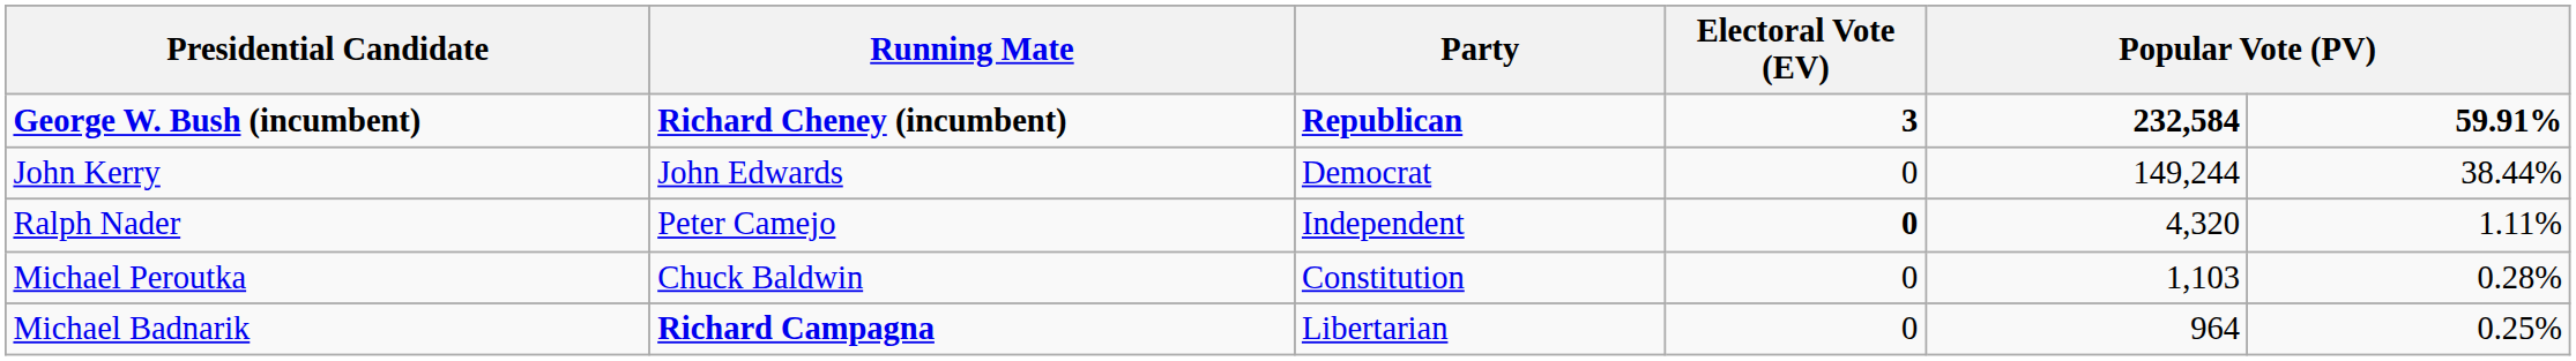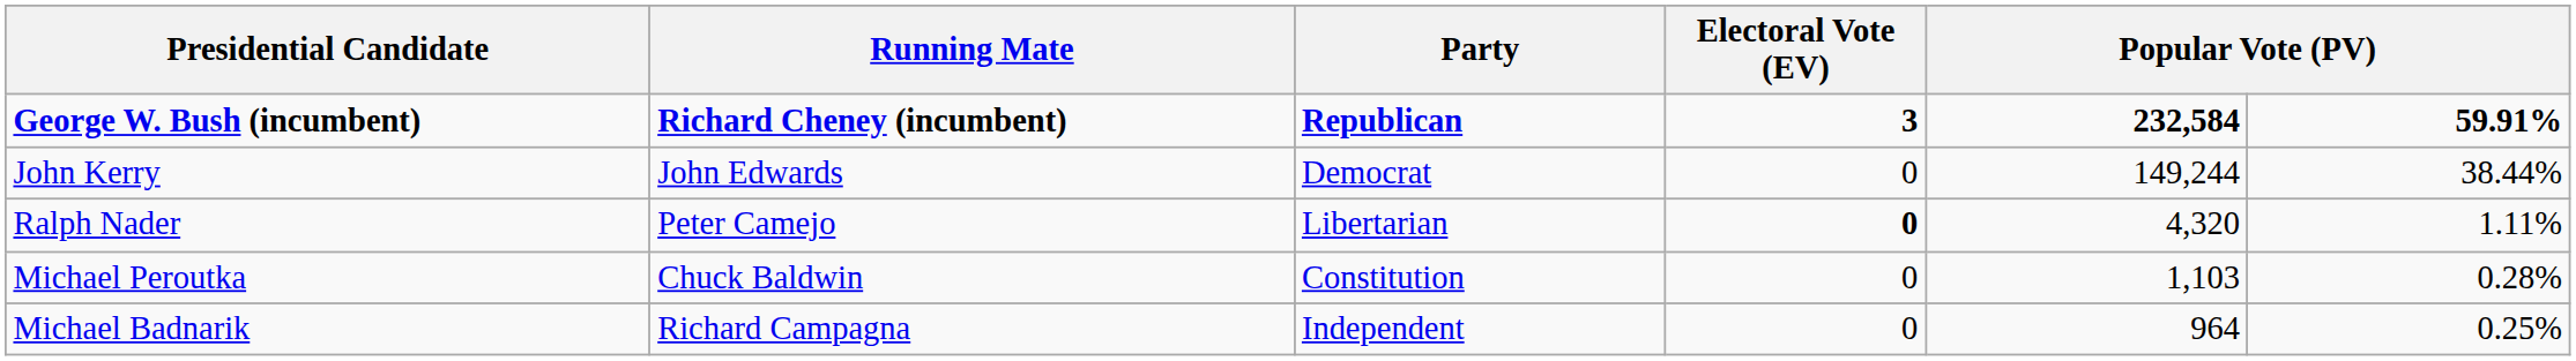Ralph Nader | Party: Independent -> Libertarian
Michael Badnarik | Running Mate: bold -> normal
Michael Badnarik | Party: Libertarian -> Independent
